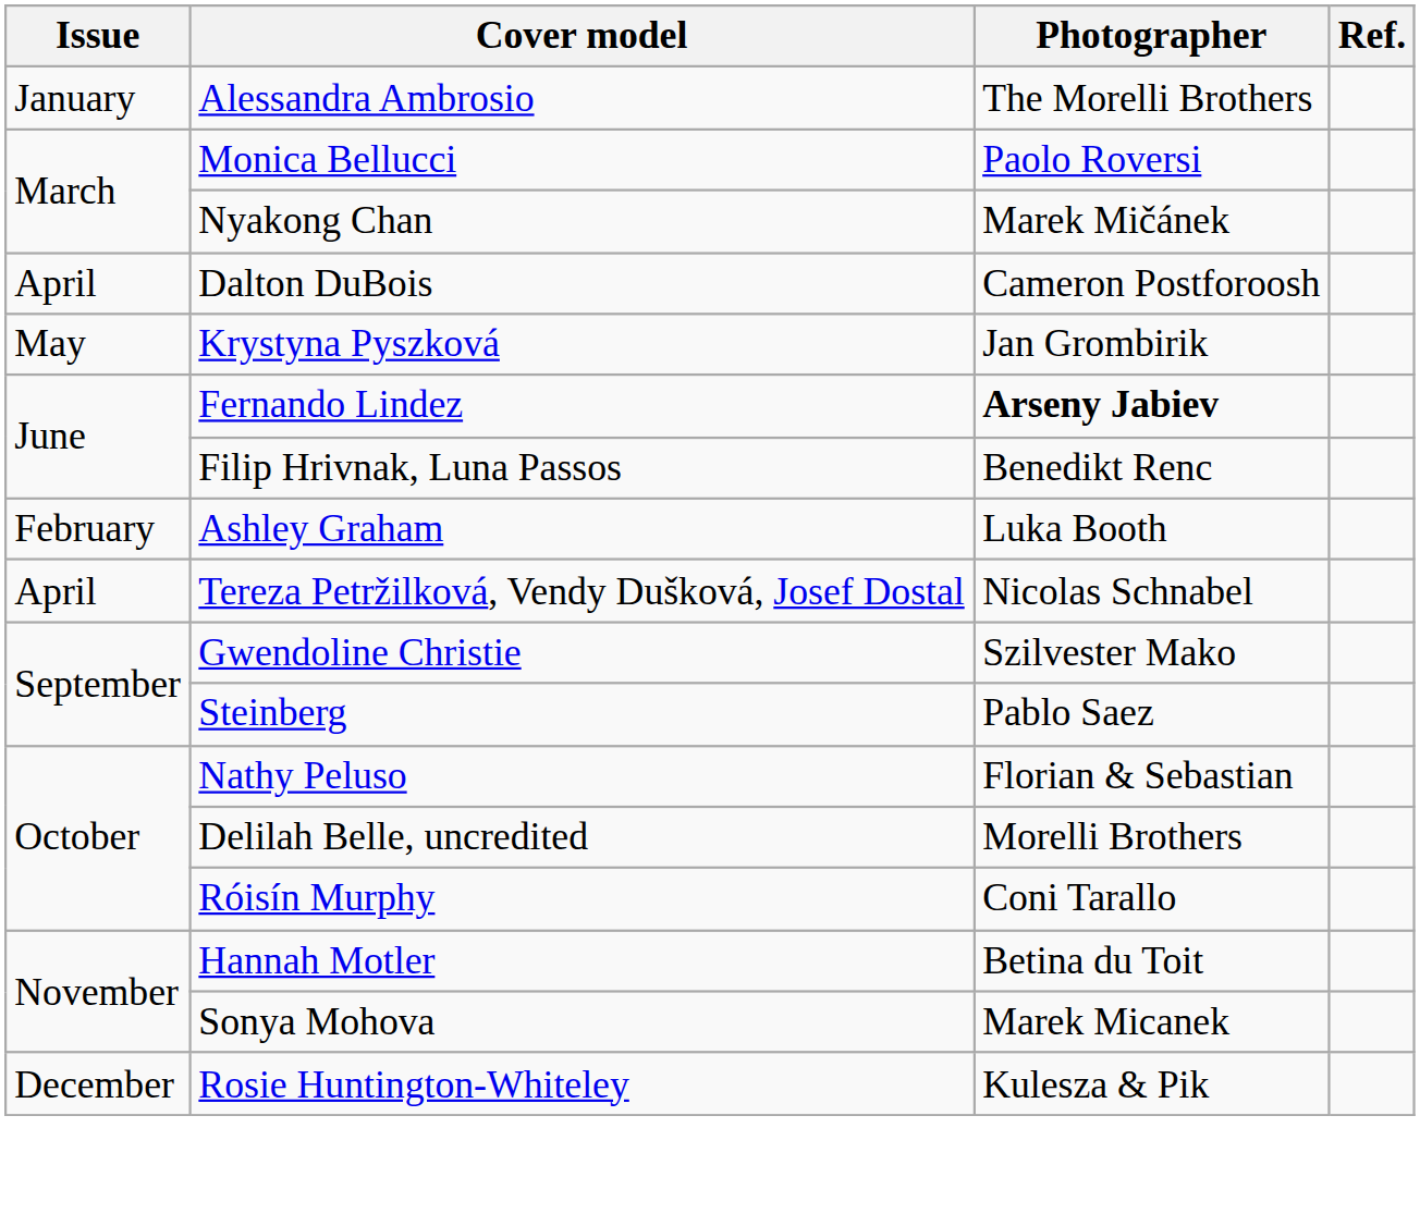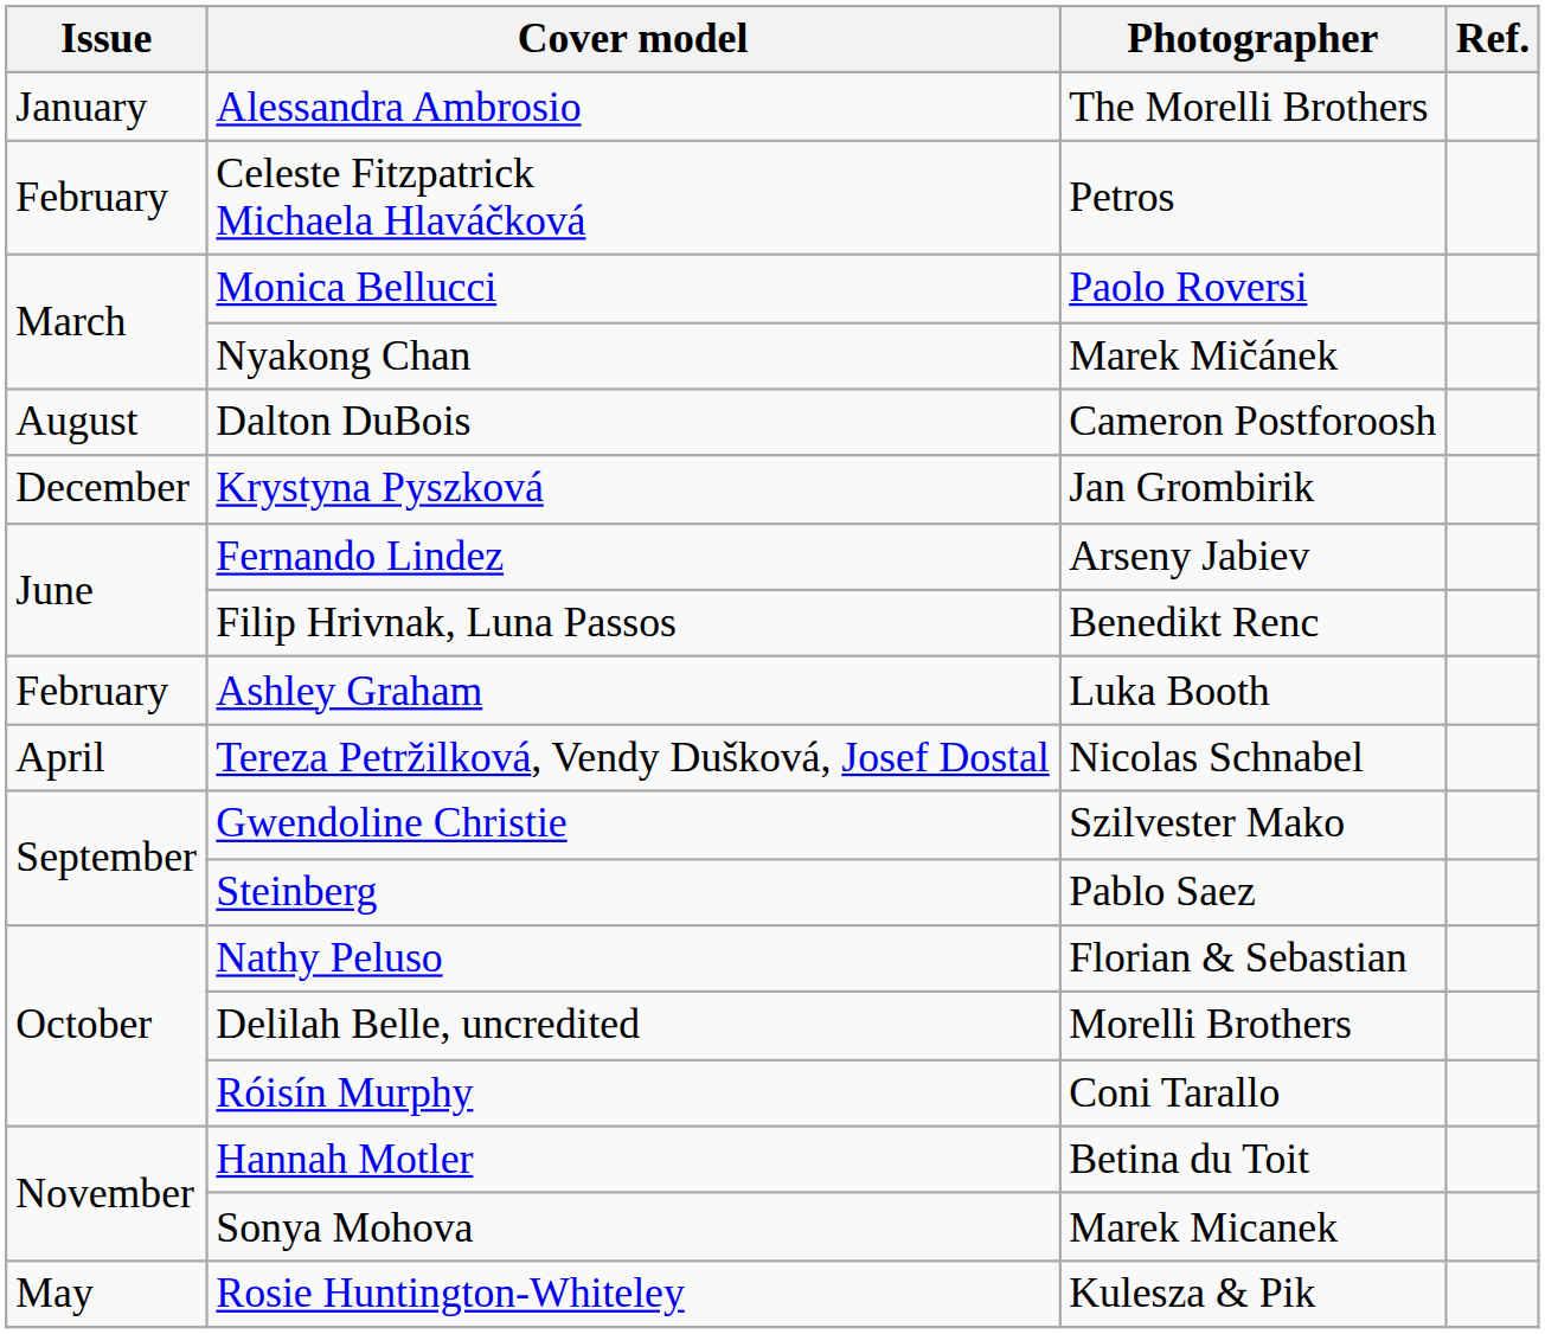+ row: February | Celeste Fitzpatrick Michaela Hlaváčková | Petros
Dalton DuBois | Issue: April -> August
Krystyna Pyszková | Issue: May -> December
Fernando Lindez | Photographer: bold -> normal
Rosie Huntington-Whiteley | Issue: December -> May
